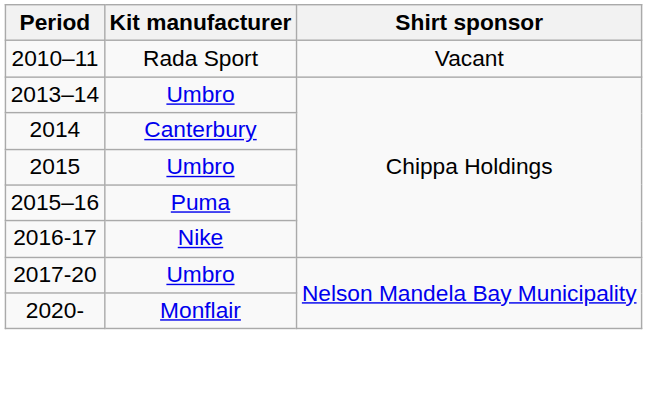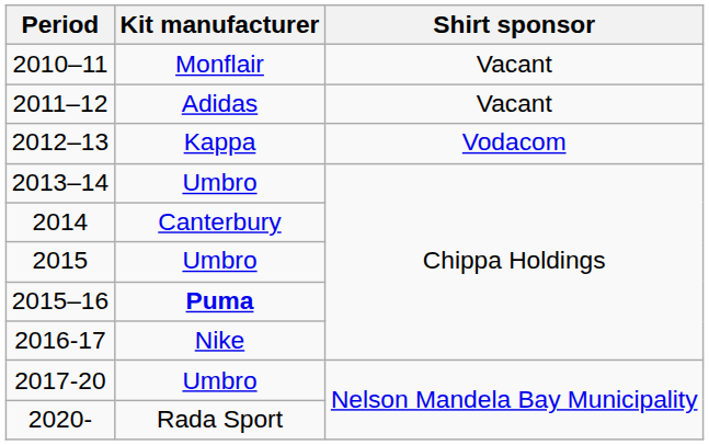2010–11 | Kit manufacturer: Rada Sport -> Monflair
+ row: 2011–12 | Adidas | Vacant
+ row: 2012–13 | Kappa | Vodacom
2015–16 | Kit manufacturer: normal -> bold
2020- | Kit manufacturer: Monflair -> Rada Sport
